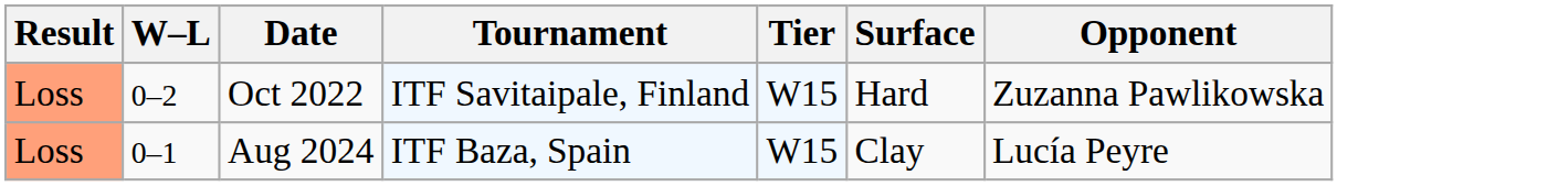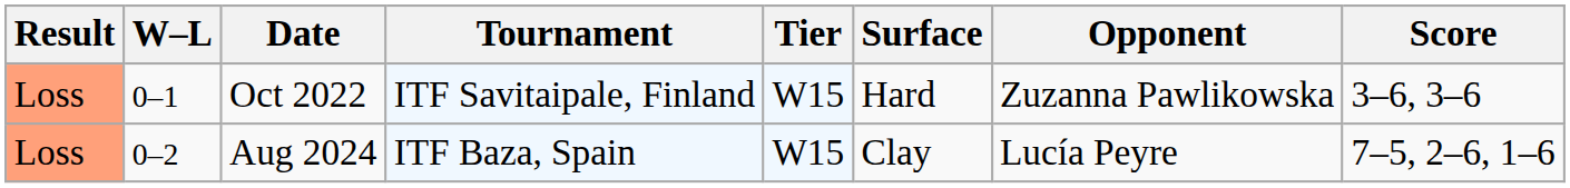+ column: Score | 3–6, 3–6 | 7–5, 2–6, 1–6
Oct 2022 | W–L: 0–2 -> 0–1
Aug 2024 | W–L: 0–1 -> 0–2
